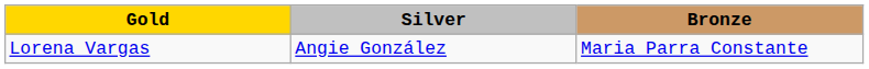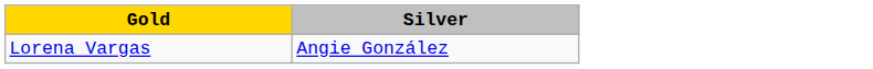- column: Bronze | Maria Parra Constante
